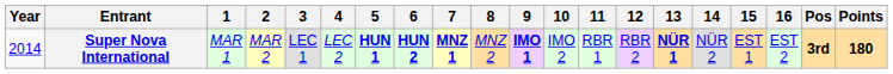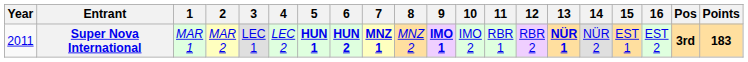Super Nova International | Year: 2014 -> 2011
Super Nova International | Points: 180 -> 183
